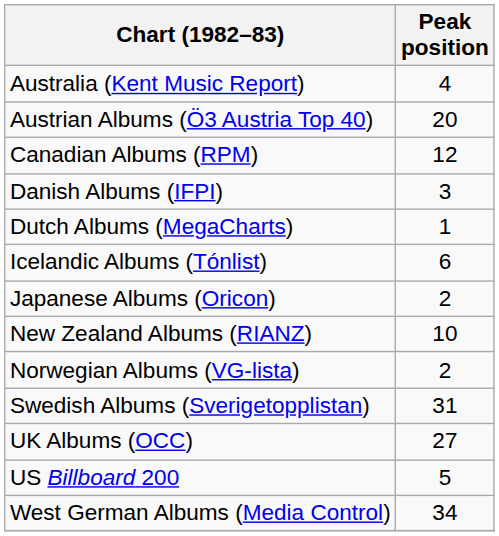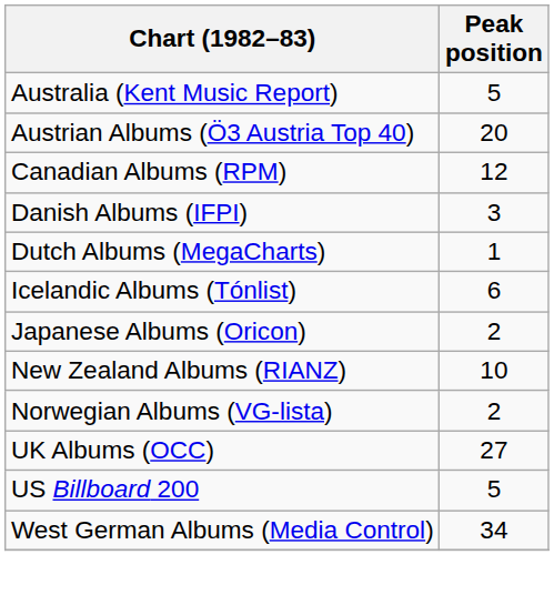Australia (Kent Music Report) | Peak position: 4 -> 5
- row: Swedish Albums (Sverigetopplistan) | 31
